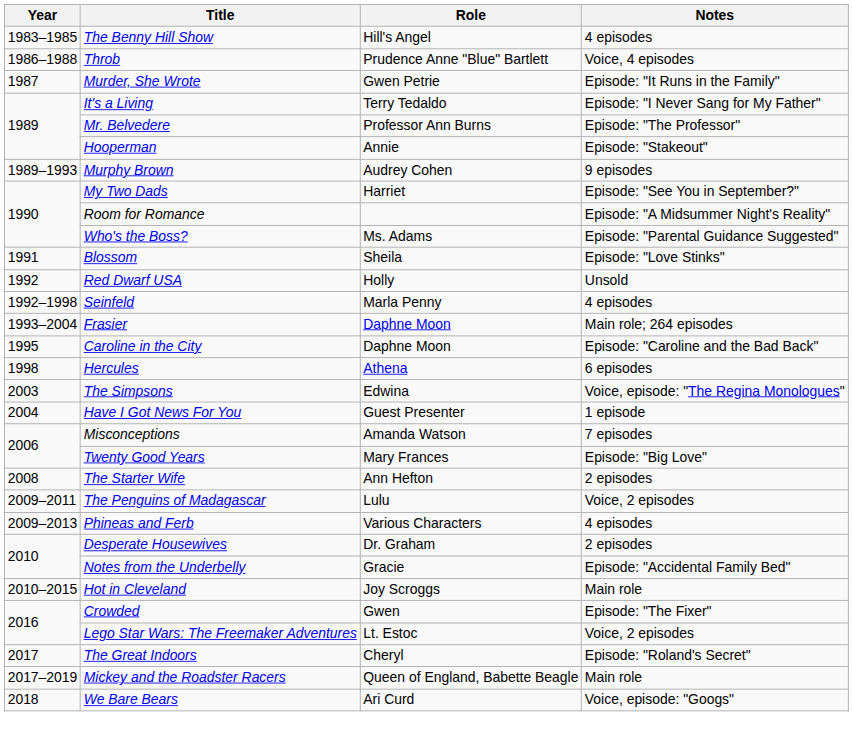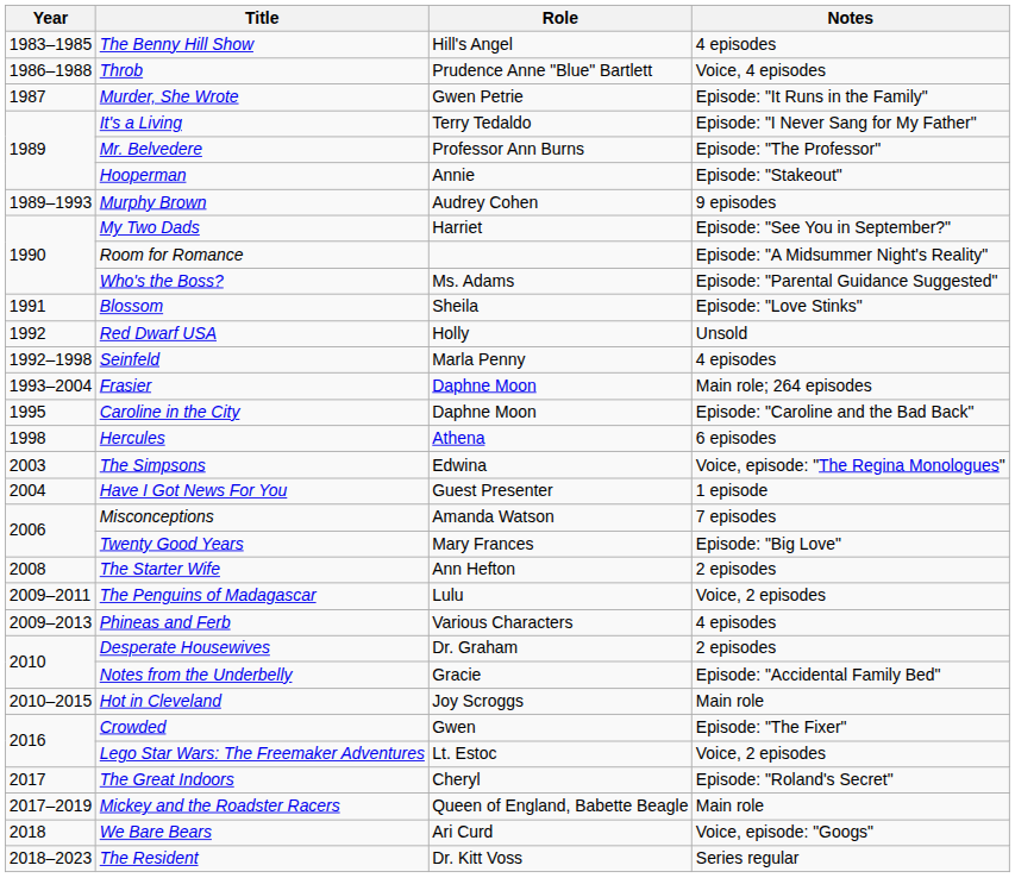+ row: 2018–2023 | The Resident | Dr. Kitt Voss | Series regular
